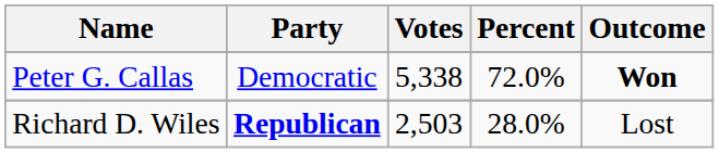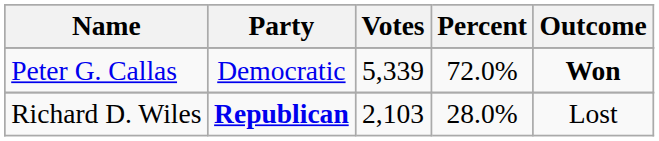Peter G. Callas | Votes: 5,338 -> 5,339
Richard D. Wiles | Votes: 2,503 -> 2,103
